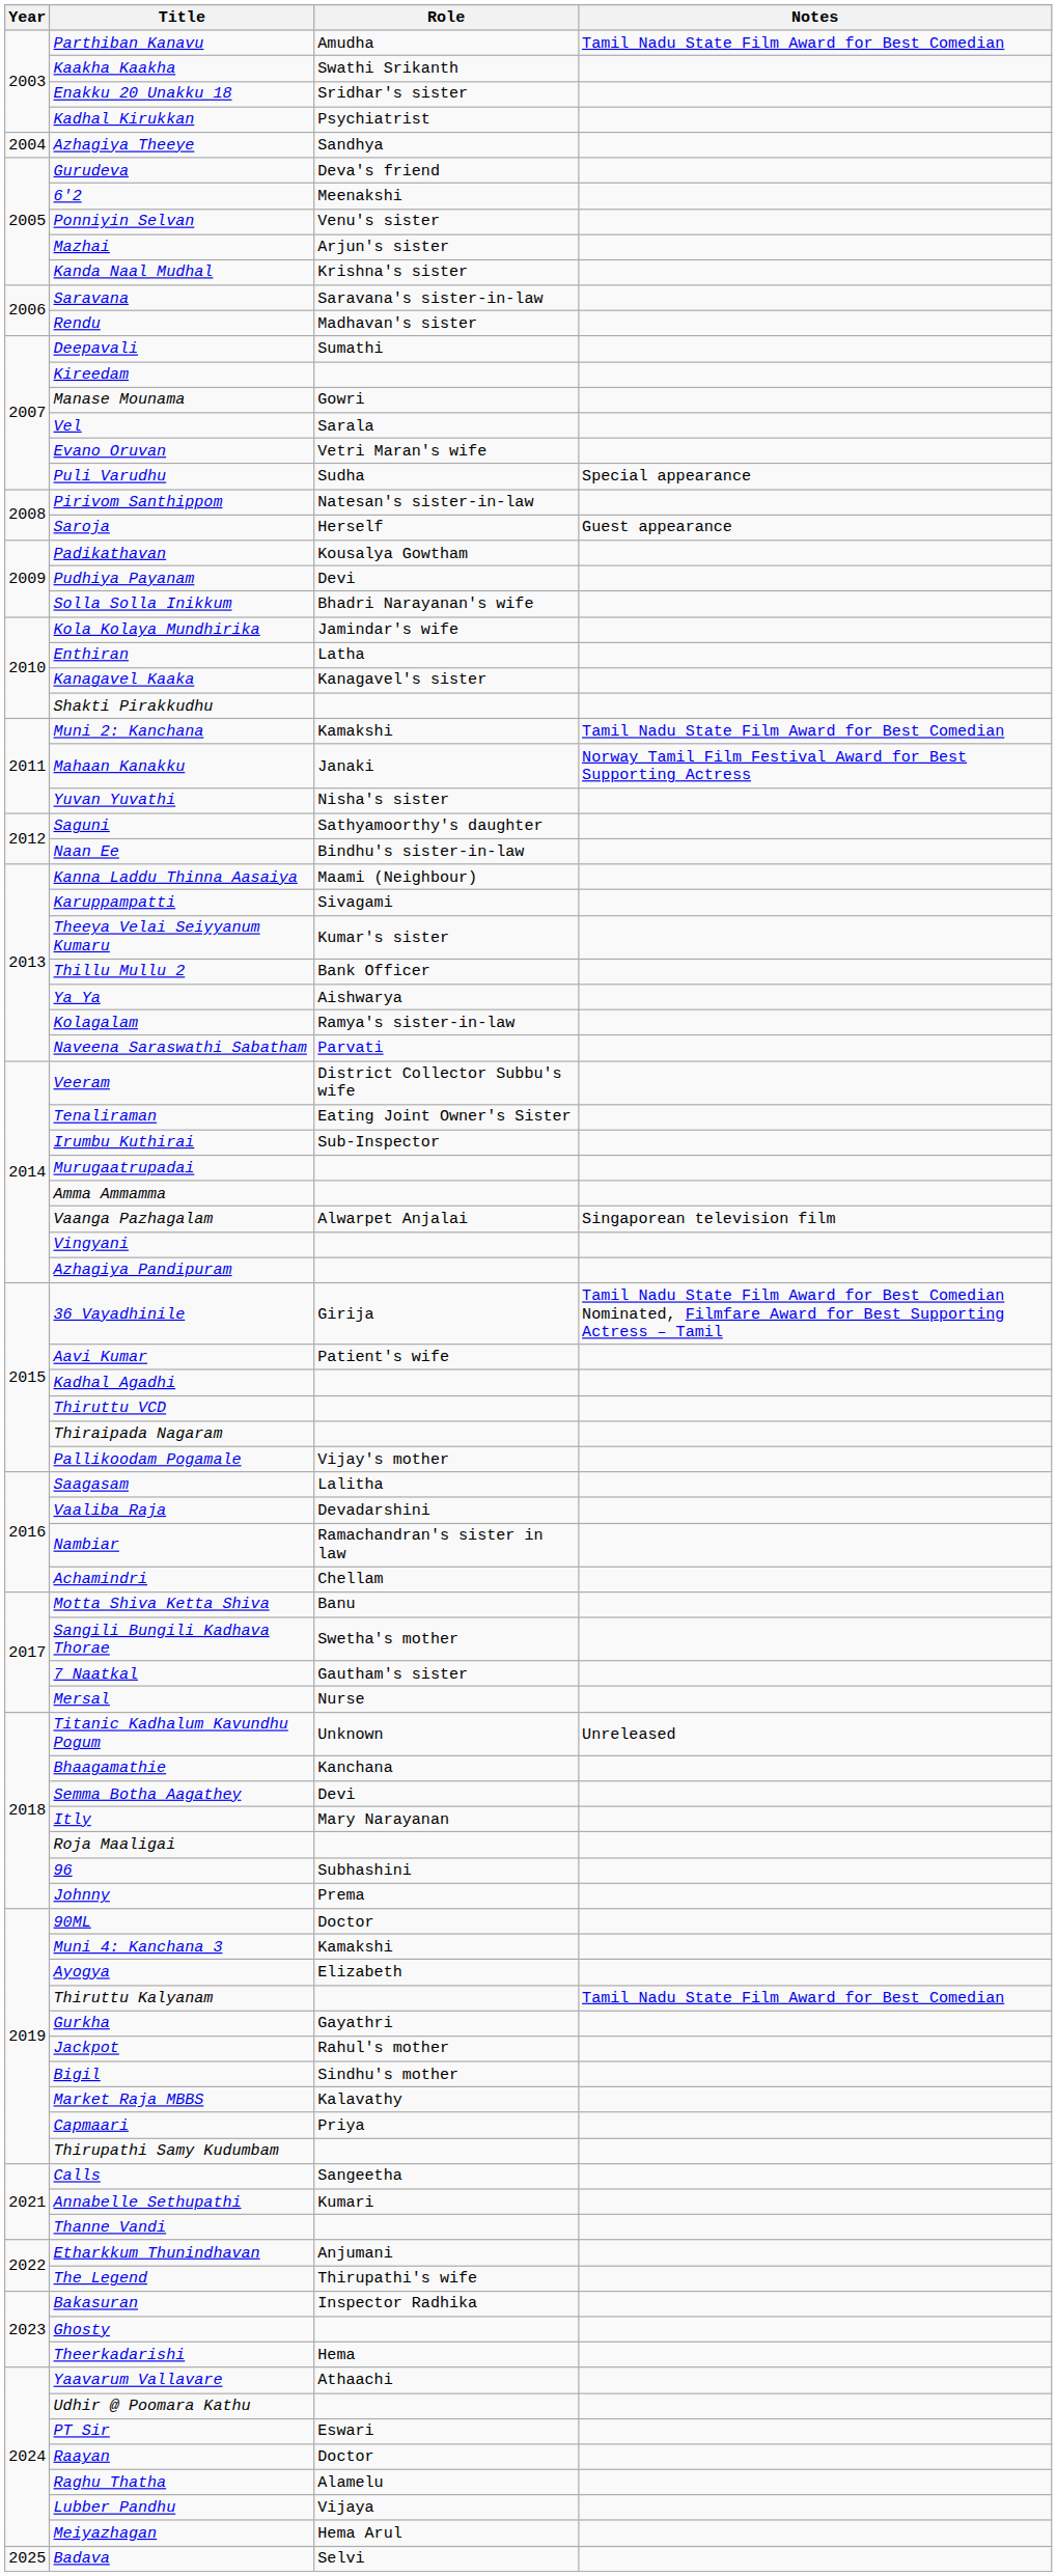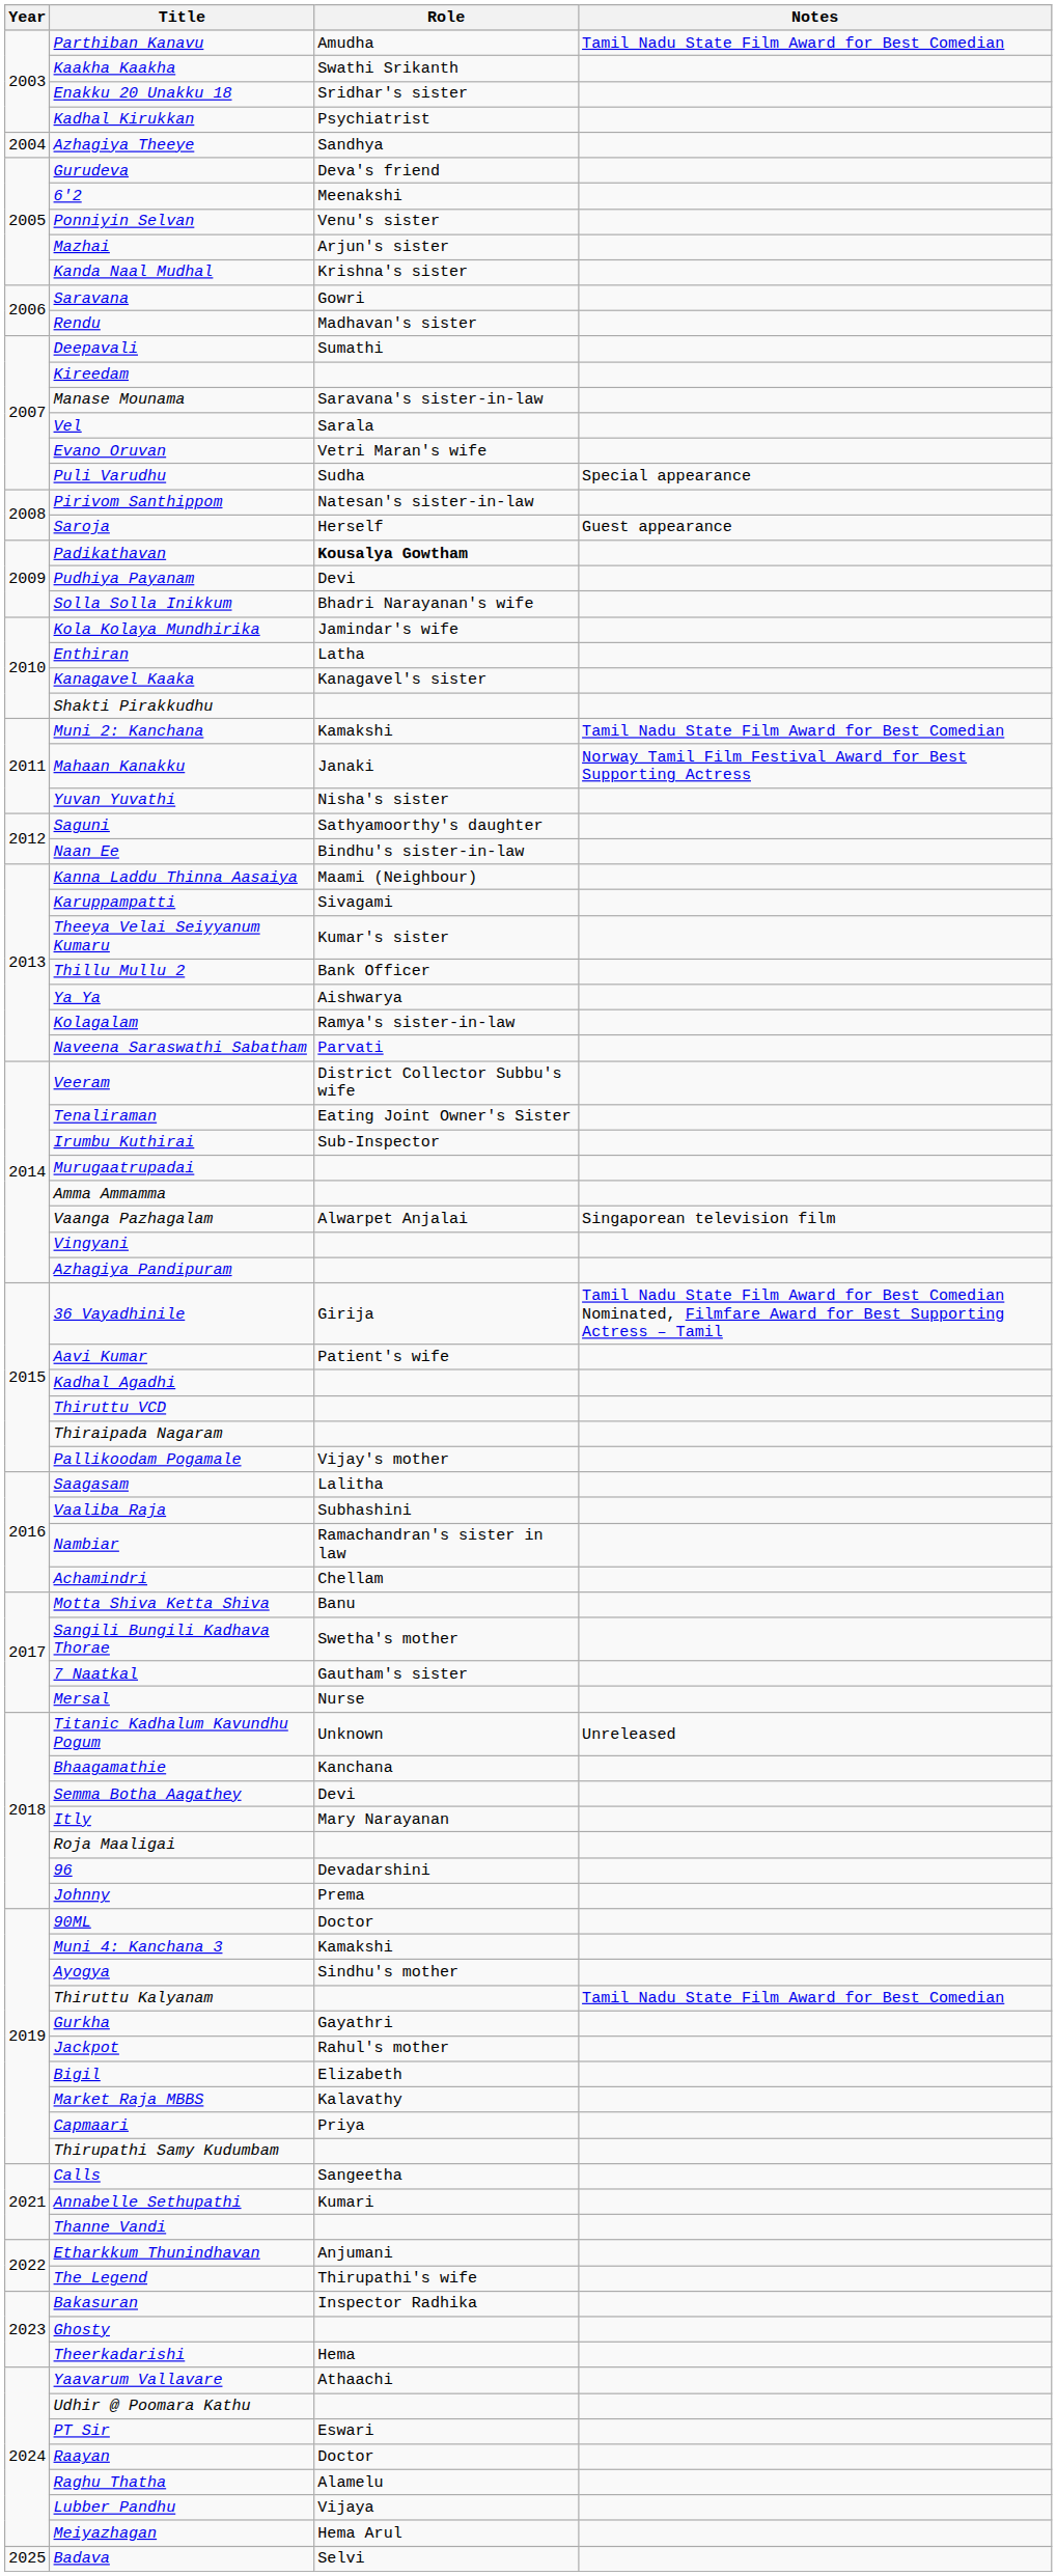Saravana | Role: Saravana's sister-in-law -> Gowri
Manase Mounama | Role: Gowri -> Saravana's sister-in-law
Padikathavan | Role: normal -> bold
Vaaliba Raja | Role: Devadarshini -> Subhashini
96 | Role: Subhashini -> Devadarshini
Ayogya | Role: Elizabeth -> Sindhu's mother
Bigil | Role: Sindhu's mother -> Elizabeth
